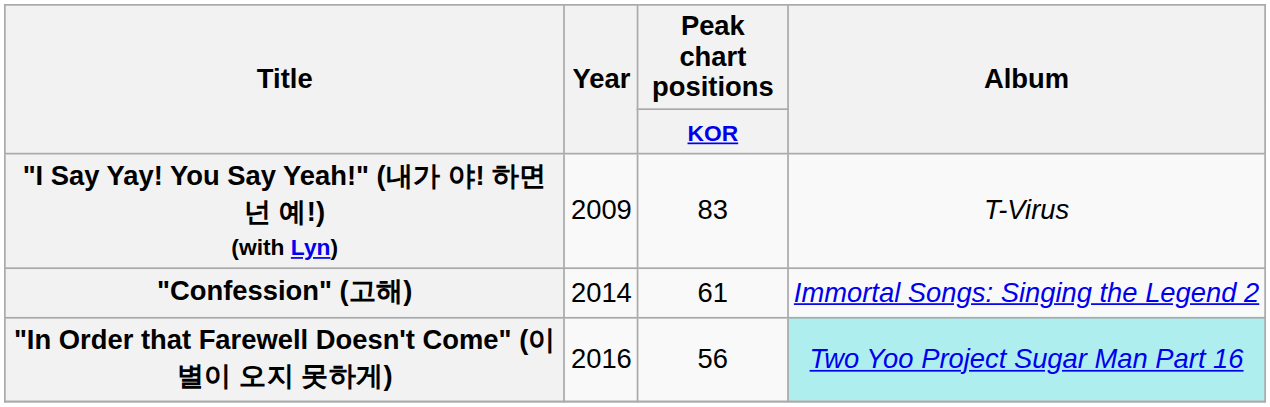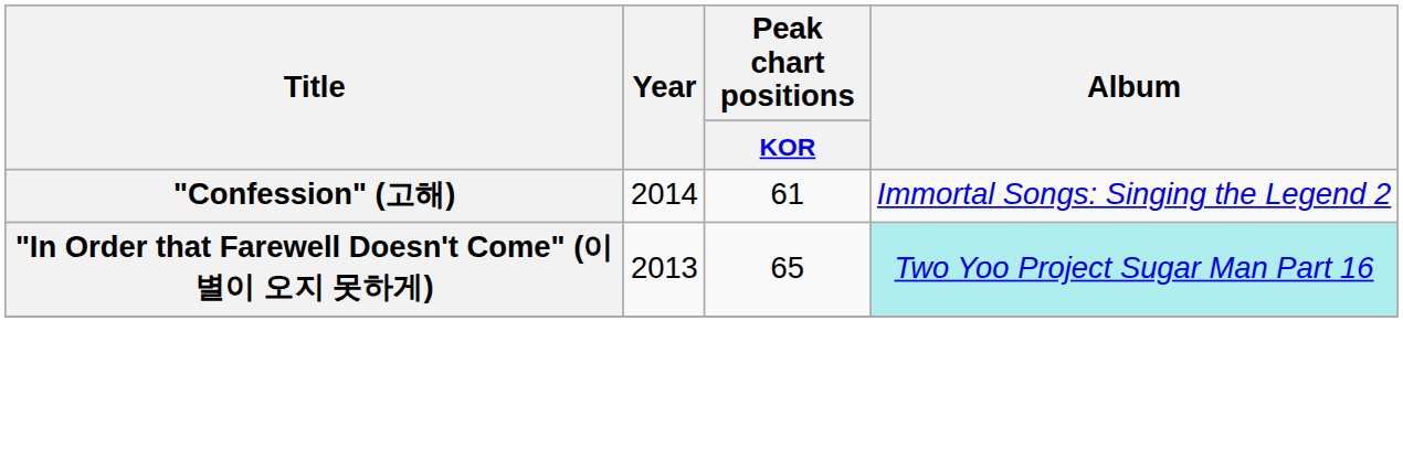- row: "I Say Yay! You Say Yeah!" (내가 야! 하면 넌 예!) (with Lyn) | 2009 | 83 | T-Virus
"In Order that Farewell Doesn't Come" (이별이 오지 못하게) | Year: 2016 -> 2013
"In Order that Farewell Doesn't Come" (이별이 오지 못하게) | Peak chart positions / KOR: 56 -> 65
